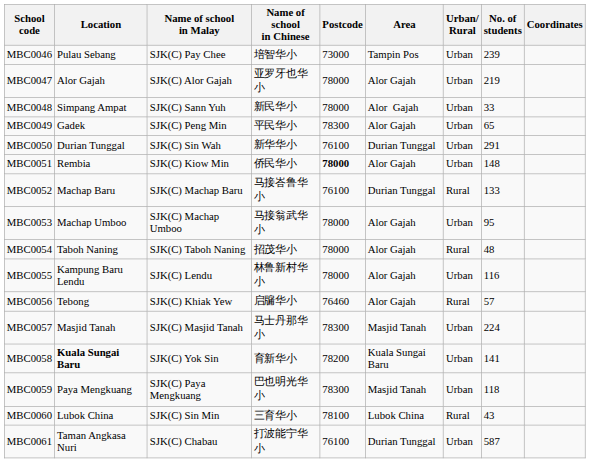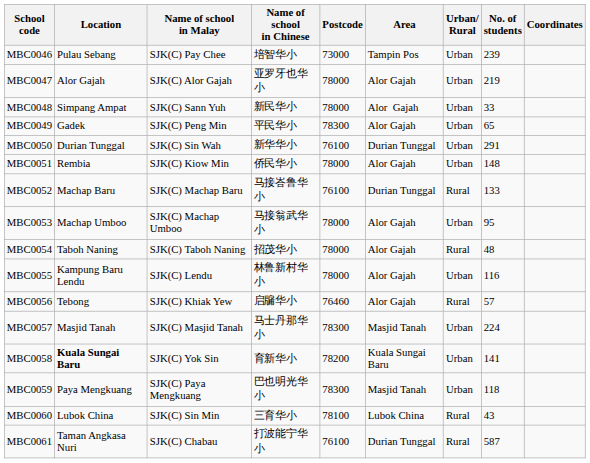MBC0051 | Postcode: bold -> normal
MBC0061 | Urban/ Rural: Urban -> Rural
